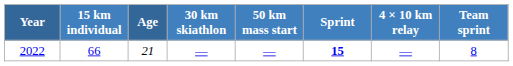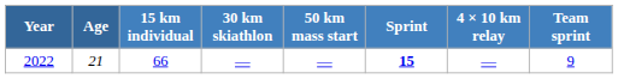columns swapped: Age <-> 15 km individual
2022 | Team sprint: 8 -> 9
